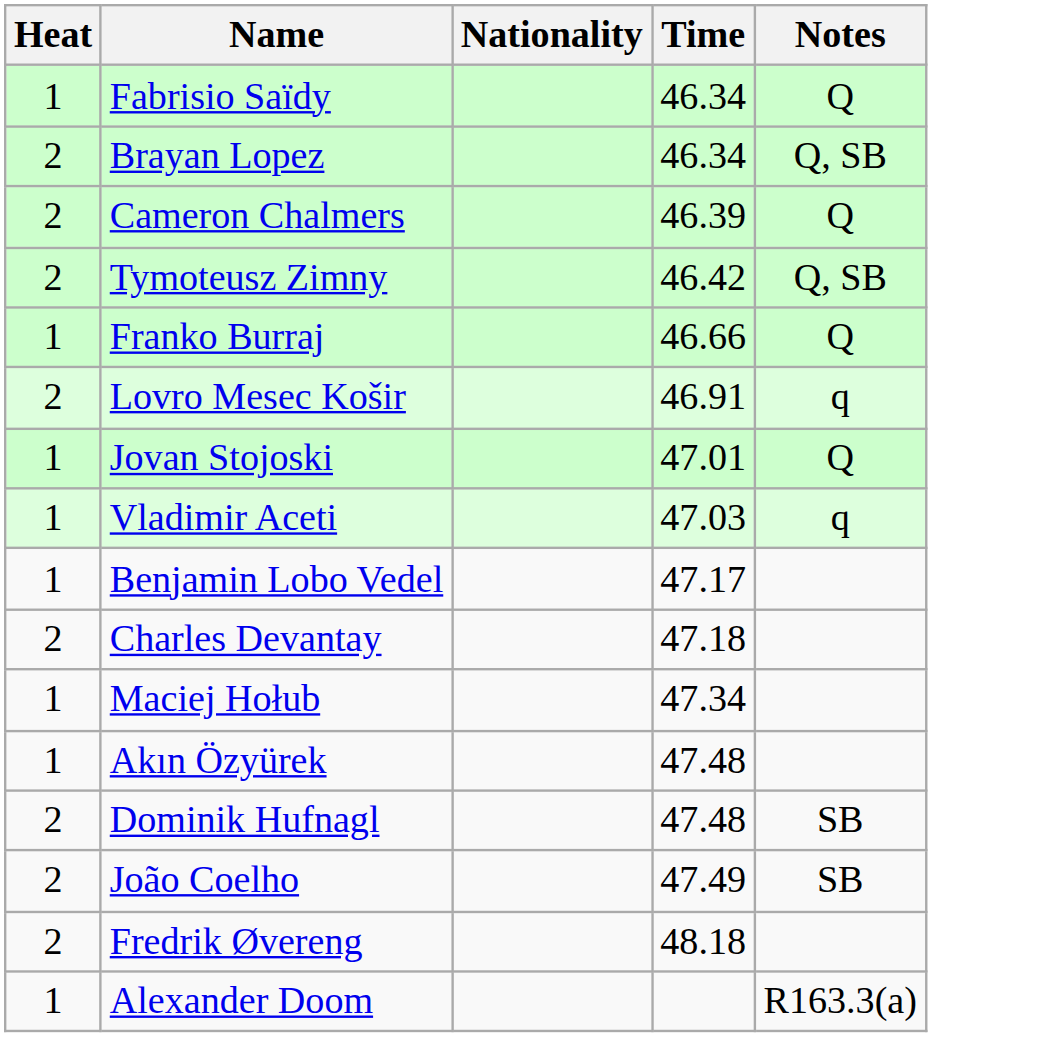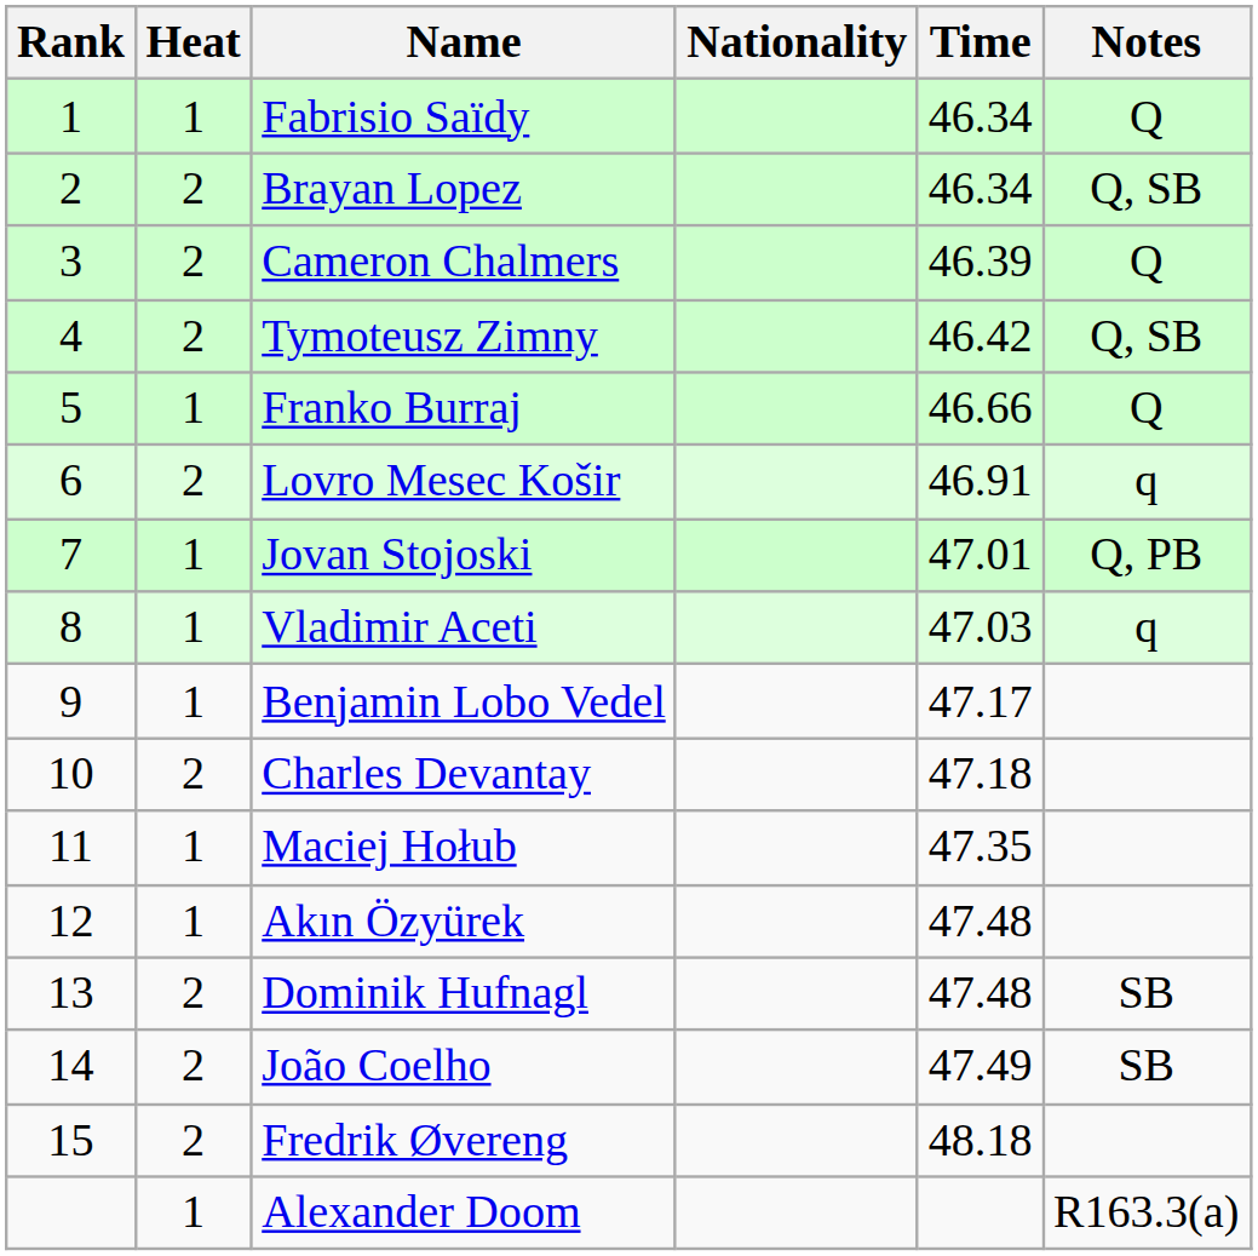+ column: Rank | 1 | 2 | 3 | 4 | 5 | 6 | 7 | 8 | 9 | 10 | 11 | 12 | 13 | 14 | 15
Jovan Stojoski | Notes: Q -> Q, PB
Maciej Hołub | Time: 47.34 -> 47.35
